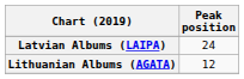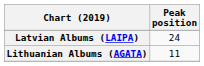Lithuanian Albums (AGATA) | Peak position: 12 -> 11
